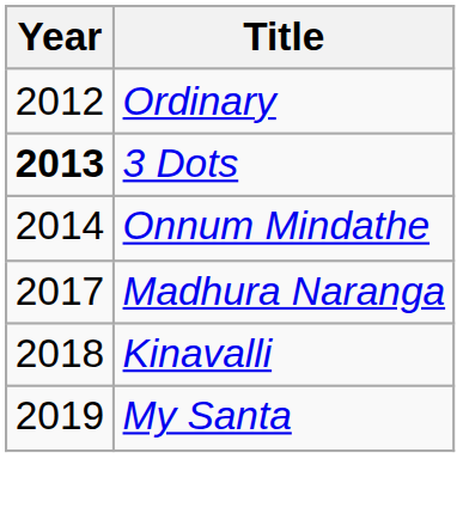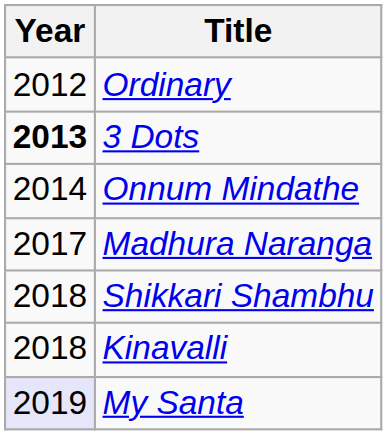+ row: 2018 | Shikkari Shambhu
My Santa | Year: no background -> lavender background
